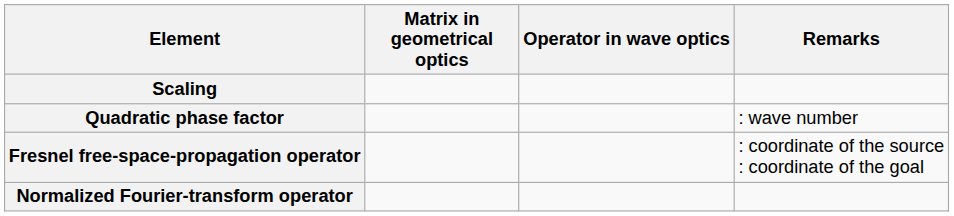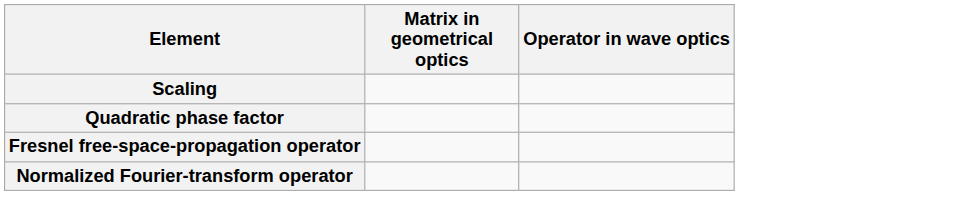- column: Remarks | : wave number | : coordinate of the source : coordinate of the goal
